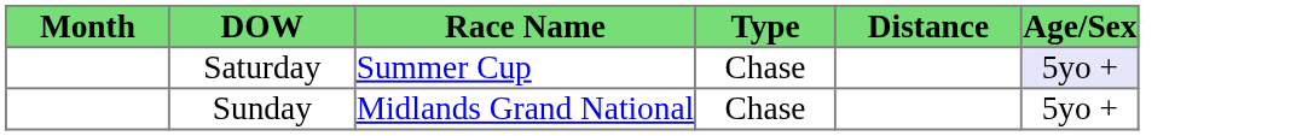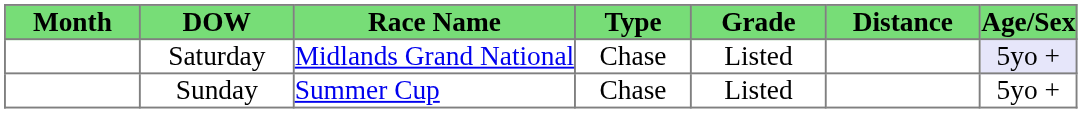+ column: Grade | Listed | Listed
Saturday | Race Name: Summer Cup -> Midlands Grand National
Sunday | Race Name: Midlands Grand National -> Summer Cup
